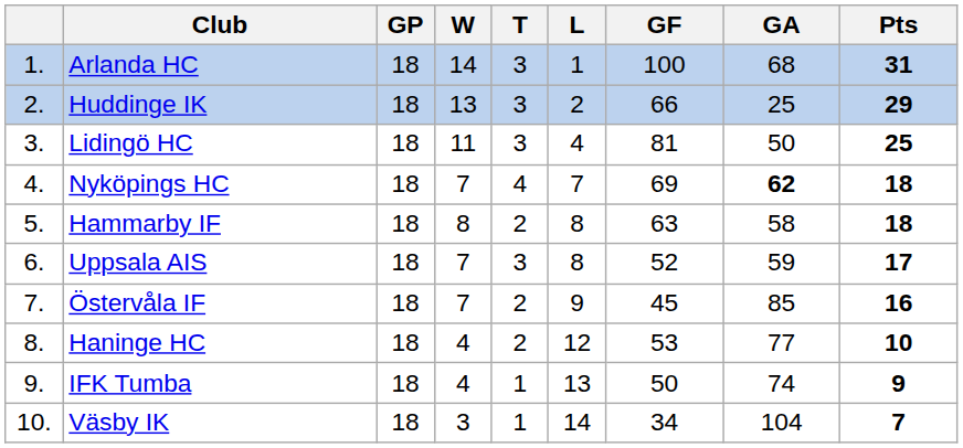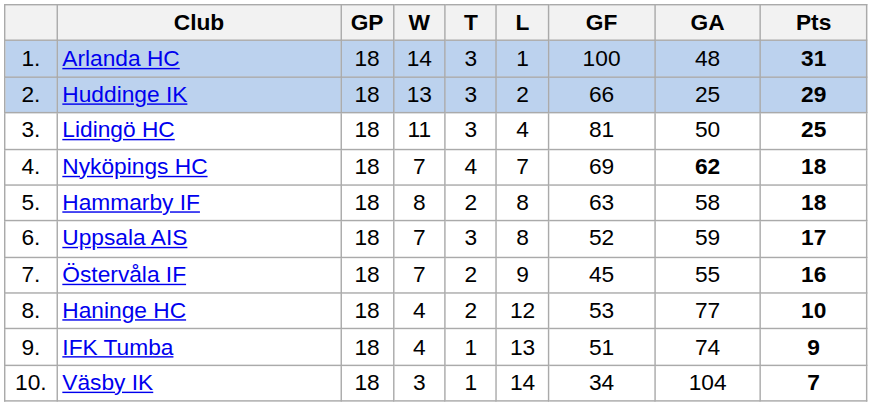Arlanda HC | GA: 68 -> 48
Östervåla IF | GA: 85 -> 55
IFK Tumba | GF: 50 -> 51
